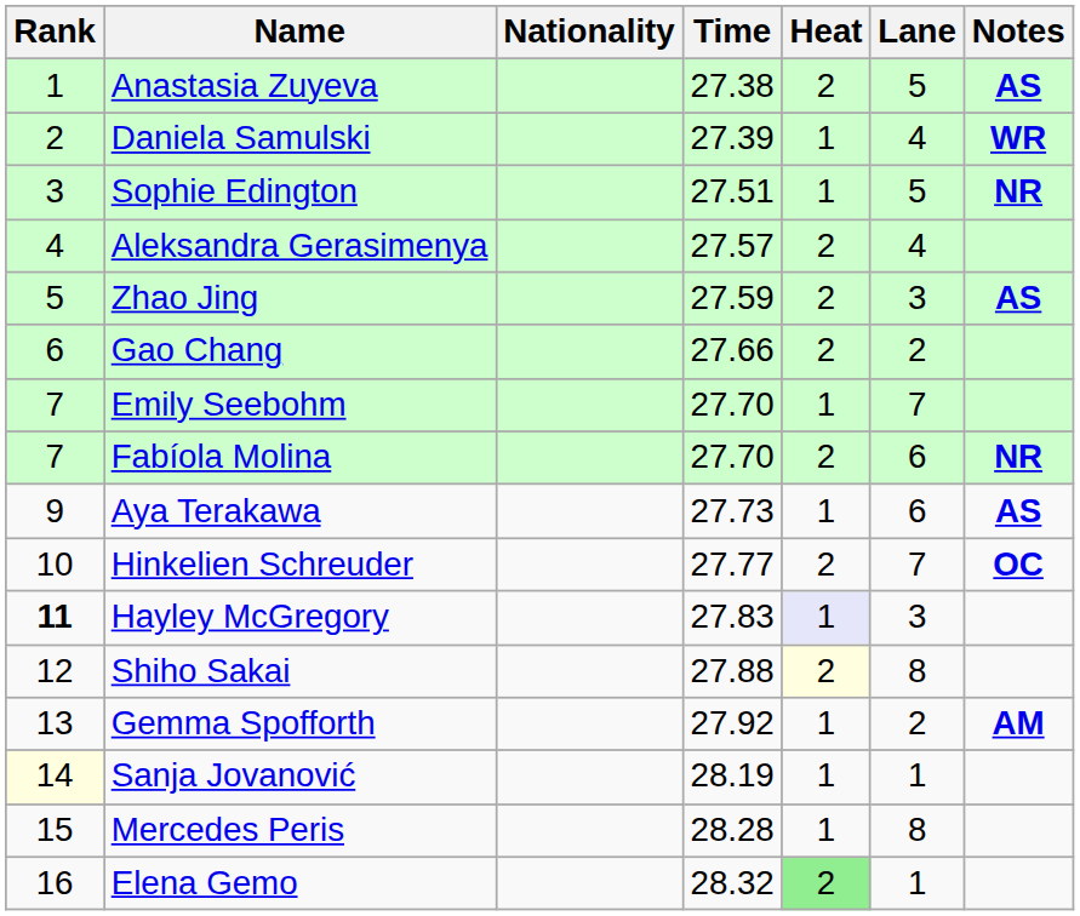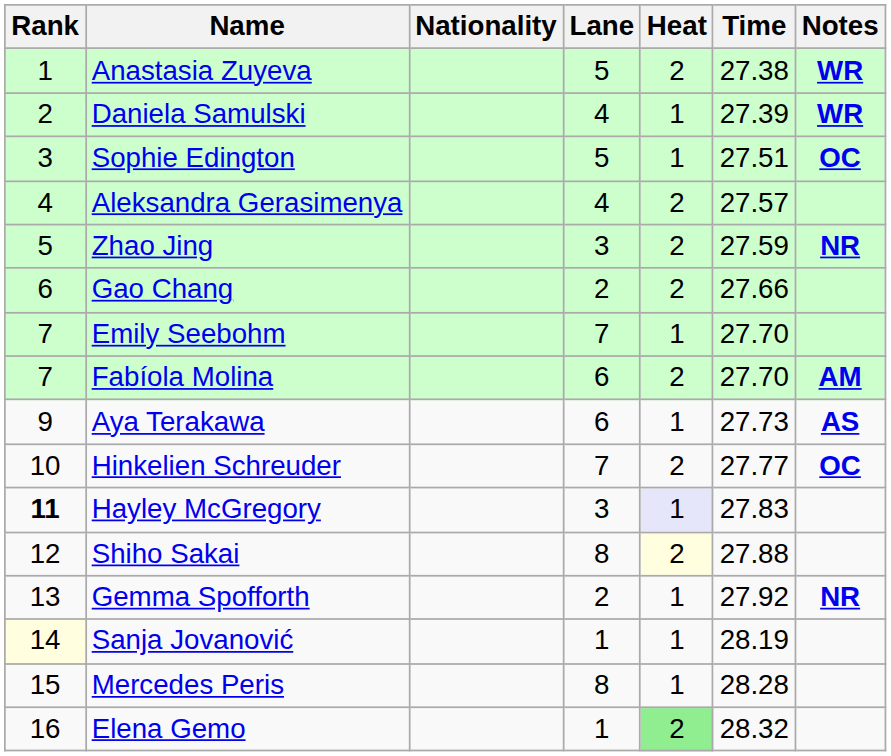columns swapped: Time <-> Lane
Anastasia Zuyeva | Notes: AS -> WR
Sophie Edington | Notes: NR -> OC
Zhao Jing | Notes: AS -> NR
Fabíola Molina | Notes: NR -> AM
Gemma Spofforth | Notes: AM -> NR
